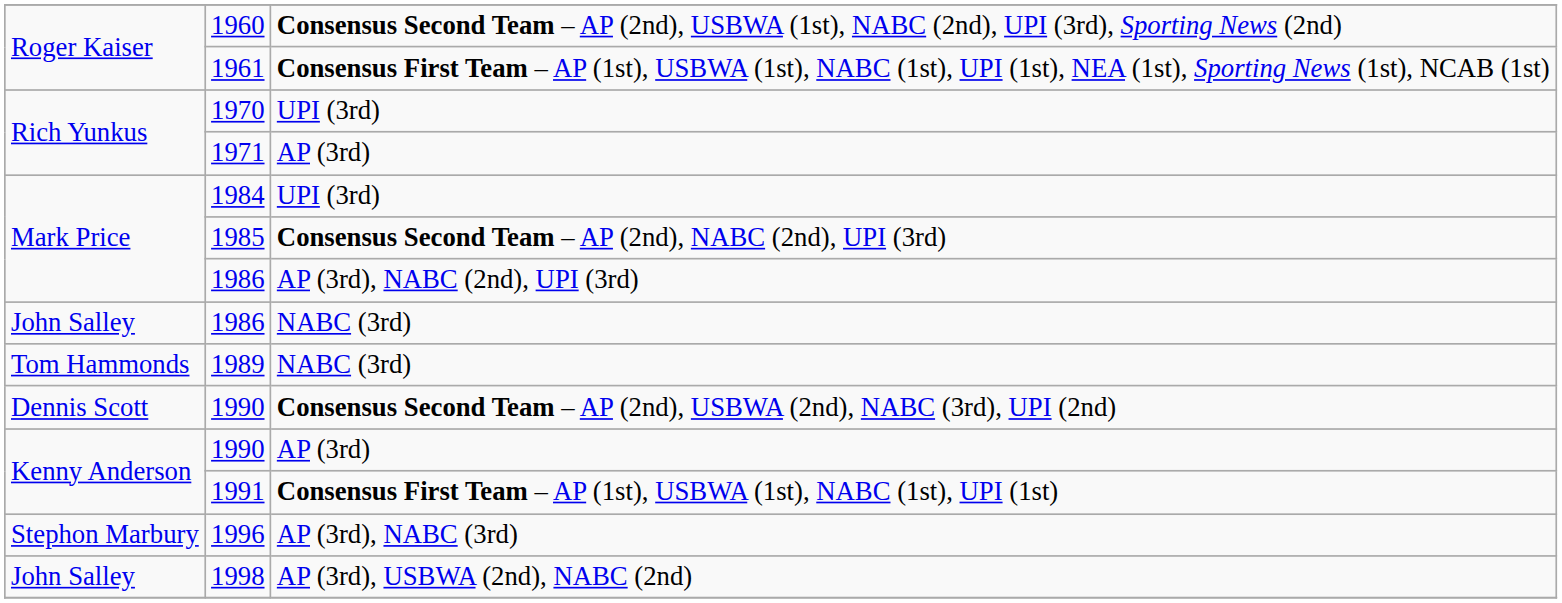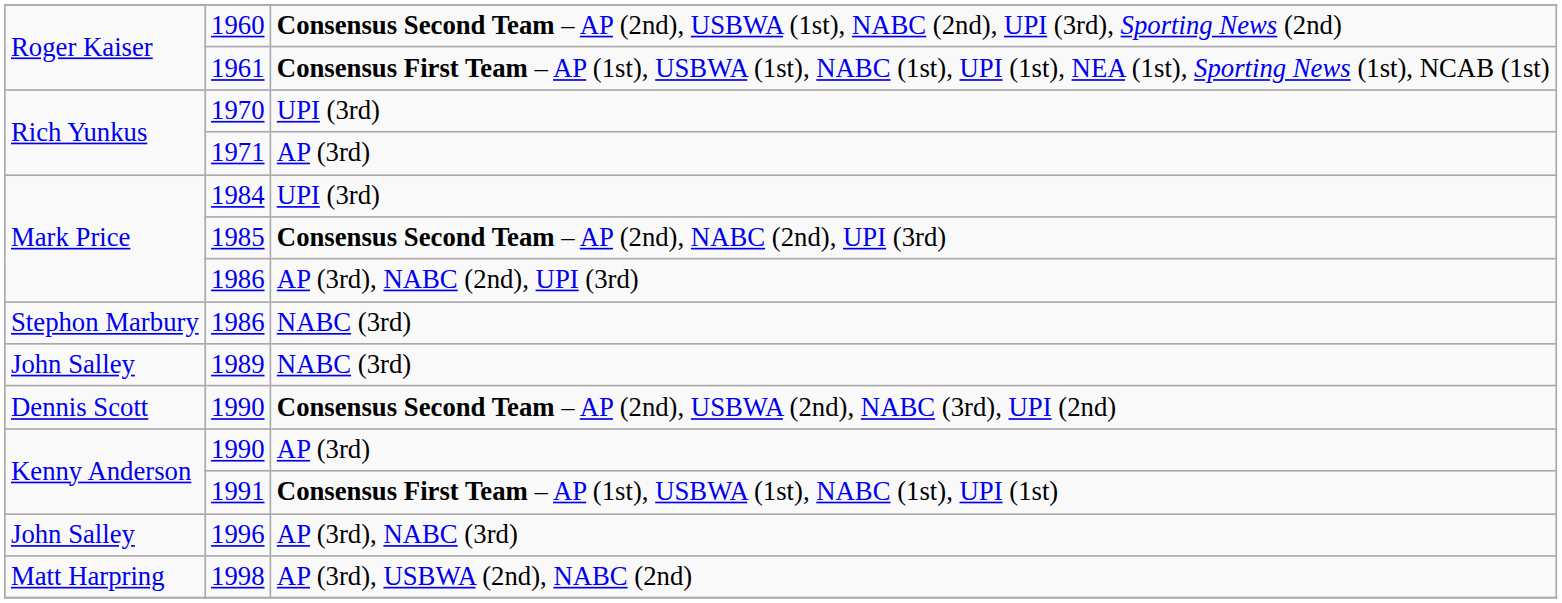1986 / NABC (3rd) | column 1: John Salley -> Stephon Marbury
1989 | column 1: Tom Hammonds -> John Salley
1996 | column 1: Stephon Marbury -> John Salley
1998 | column 1: John Salley -> Matt Harpring
